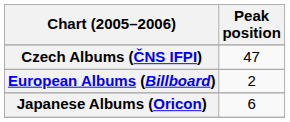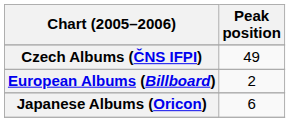Czech Albums (ČNS IFPI) | Peak position: 47 -> 49
